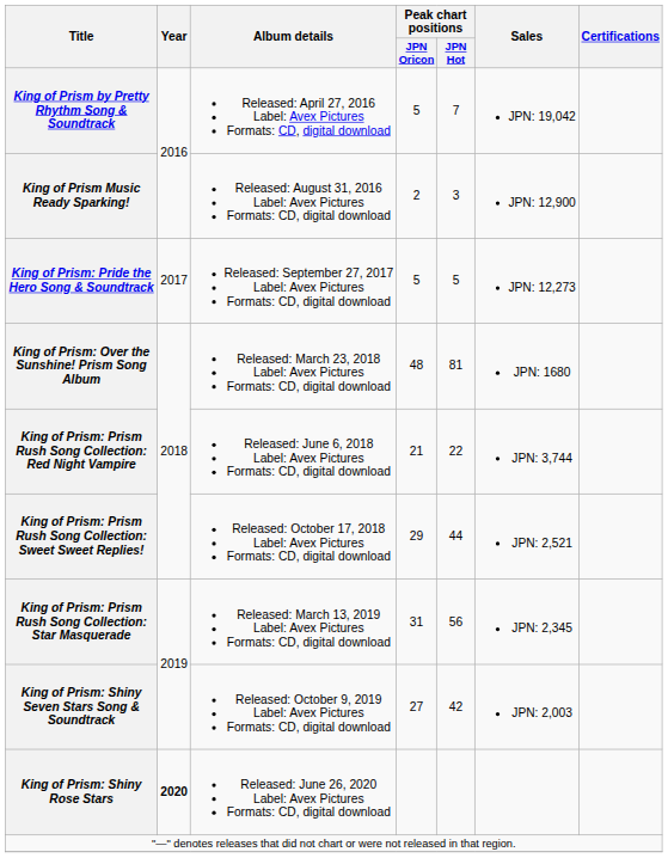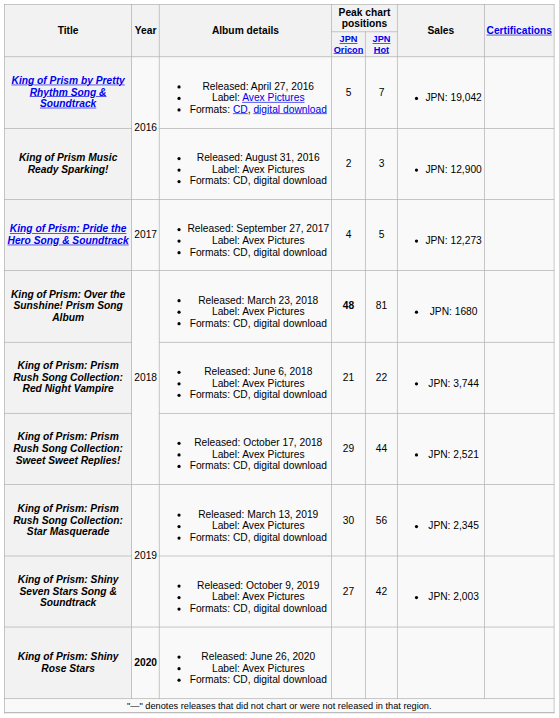King of Prism: Pride the Hero Song & Soundtrack | Peak chart positions / JPN Oricon: 5 -> 4
King of Prism: Over the Sunshine! Prism Song Album | Peak chart positions / JPN Oricon: normal -> bold
King of Prism: Prism Rush Song Collection: Star Masquerade | Peak chart positions / JPN Oricon: 31 -> 30
